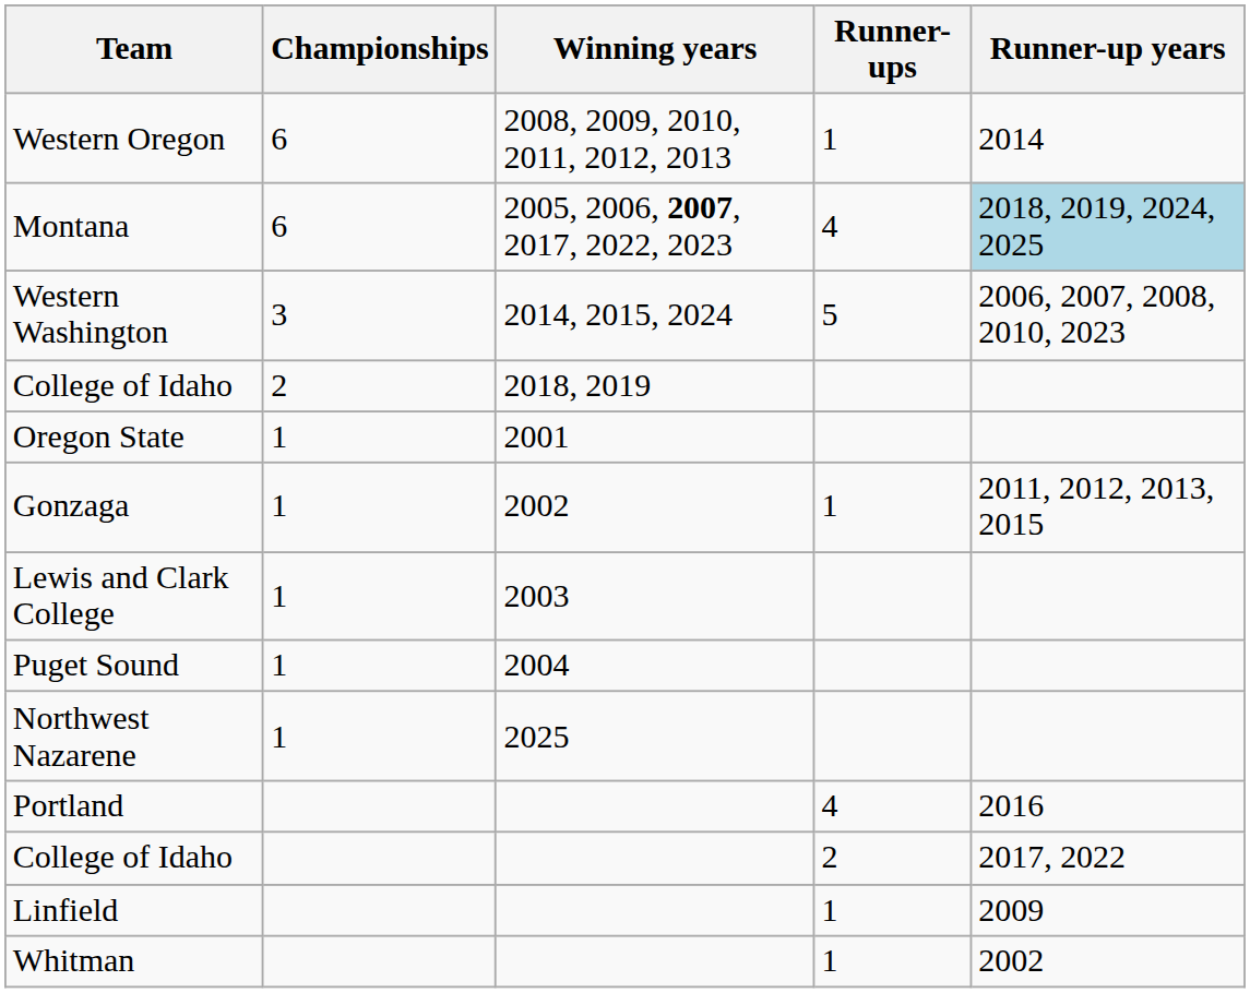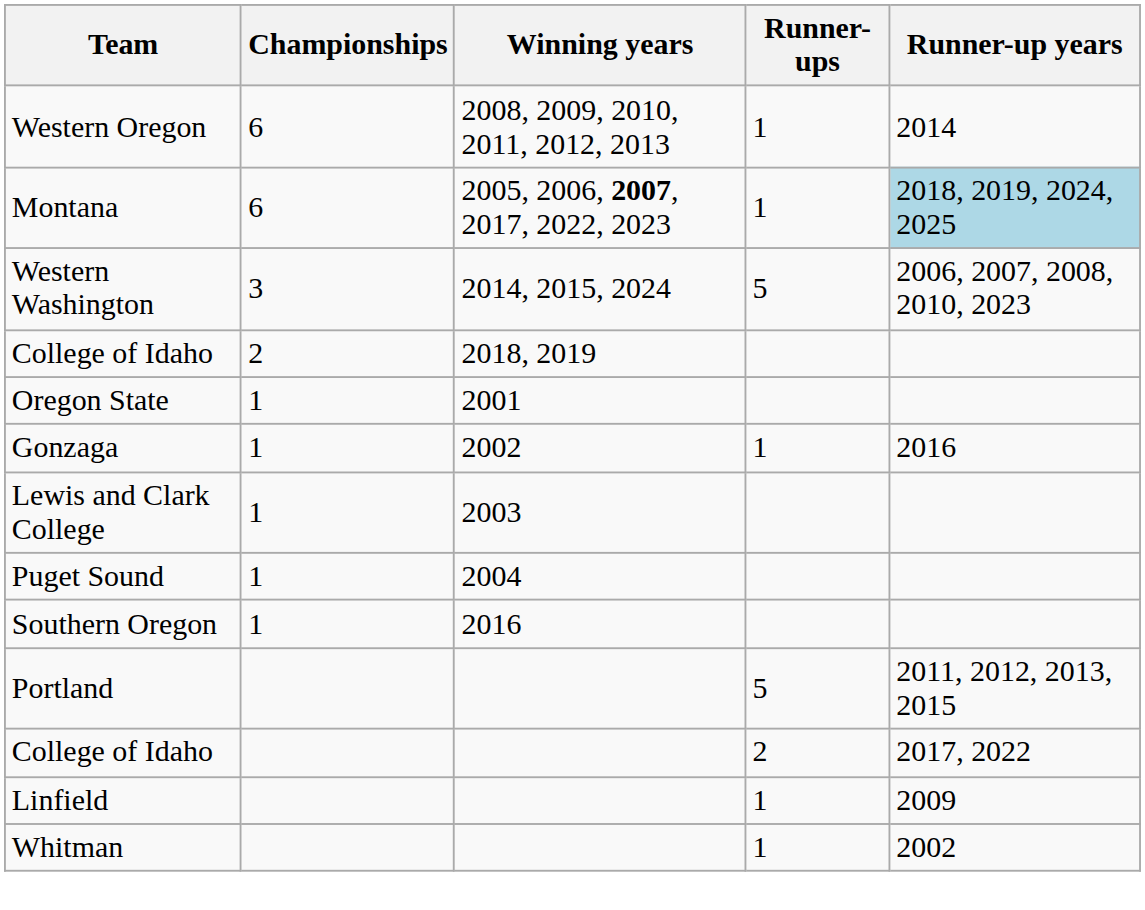Montana | Runner-ups: 4 -> 1
Gonzaga | Runner-up years: 2011, 2012, 2013, 2015 -> 2016
+ row: Southern Oregon | 1 | 2016
- row: Northwest Nazarene | 1 | 2025
Portland | Runner-ups: 4 -> 5
Portland | Runner-up years: 2016 -> 2011, 2012, 2013, 2015
